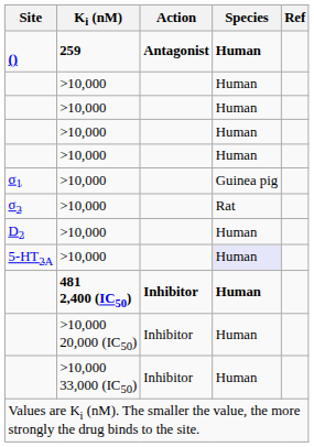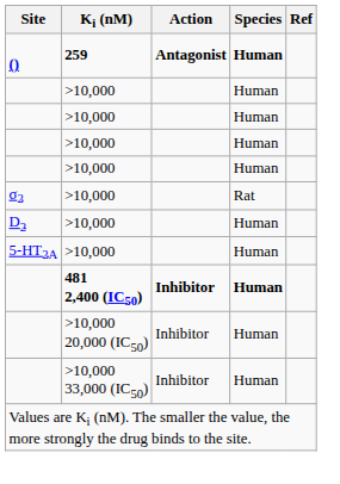- row: σ1 | >10,000 | Guinea pig
5-HT2A | Species: lavender background -> no background
